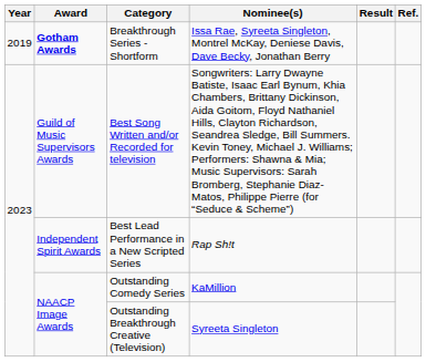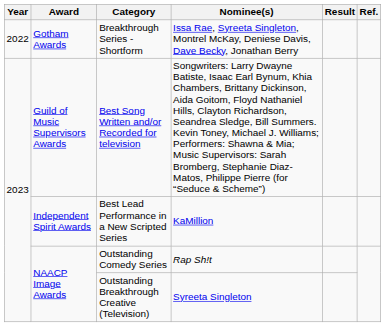Breakthrough Series - Shortform | Year: 2019 -> 2022
Breakthrough Series - Shortform | Award: bold -> normal
Best Lead Performance in a New Scripted Series | Nominee(s): Rap Sh!t -> KaMillion
Outstanding Comedy Series | Nominee(s): KaMillion -> Rap Sh!t
